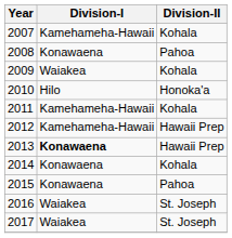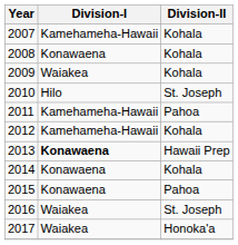2008 | Division-II: Pahoa -> Kohala
2010 | Division-II: Honoka'a -> St. Joseph
2011 | Division-II: Kohala -> Pahoa
2012 | Division-II: Hawaii Prep -> Kohala
2017 | Division-II: St. Joseph -> Honoka'a
